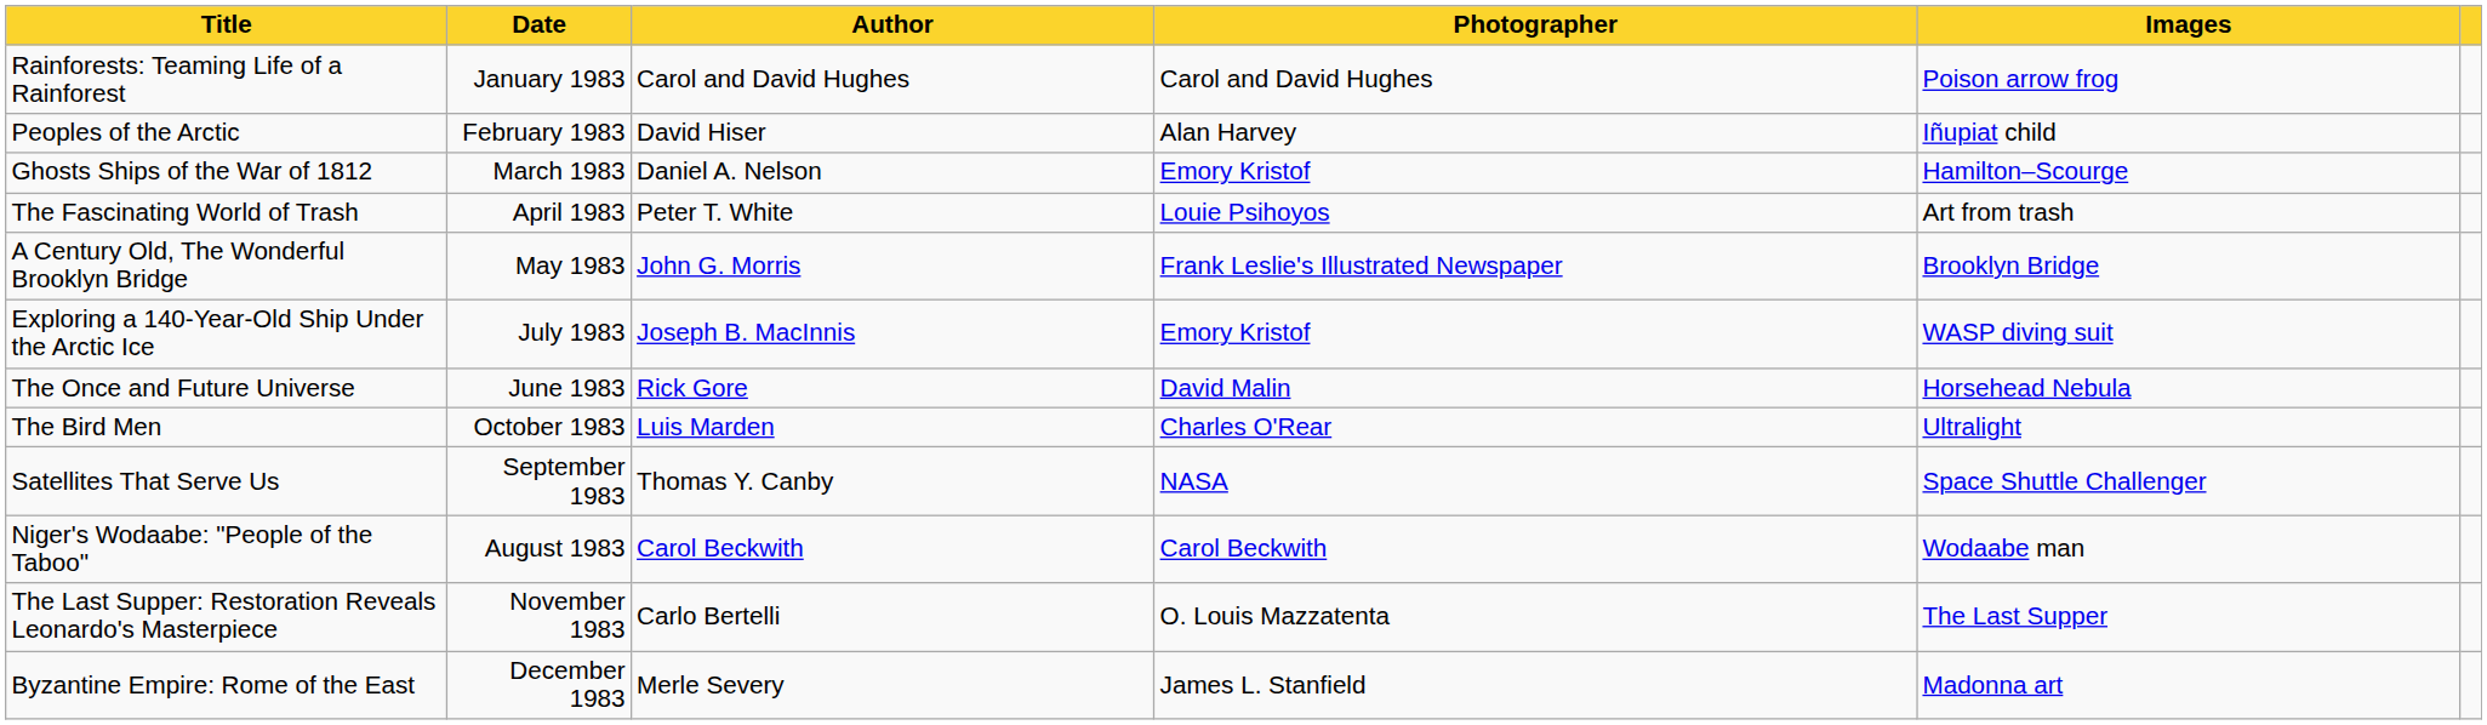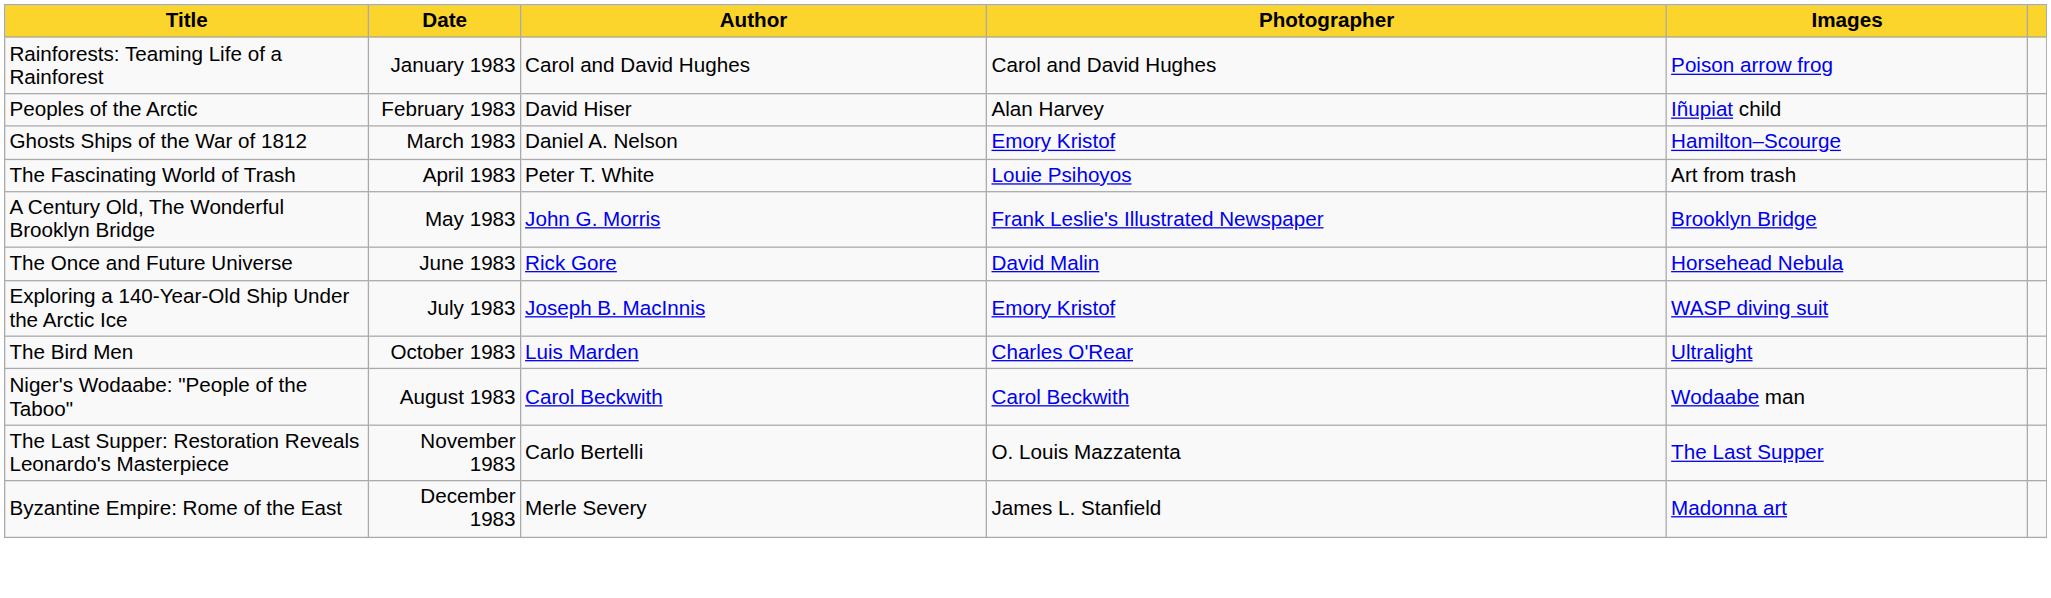rows swapped: The Once and Future Universe <-> Exploring a 140-Year-Old Ship Under the Arctic Ice
- row: Satellites That Serve Us | September 1983 | Thomas Y. Canby | NASA | Space Shuttle Challenger
